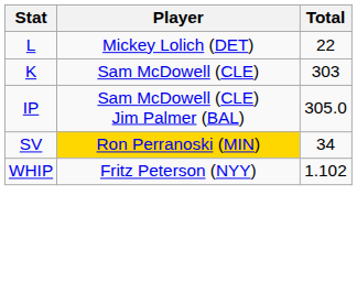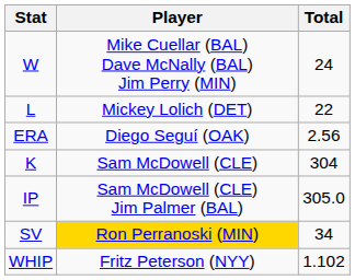+ row: W | Mike Cuellar (BAL) Dave McNally (BAL) Jim Perry (MIN) | 24
+ row: ERA | Diego Seguí (OAK) | 2.56
K | Total: 303 -> 304
